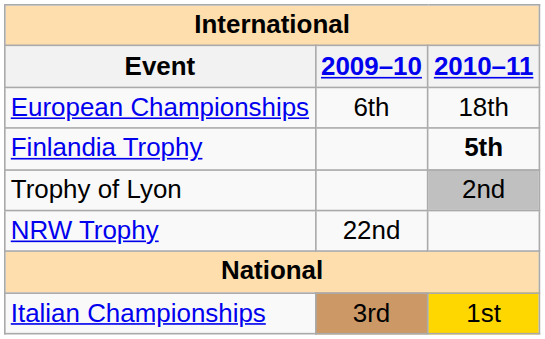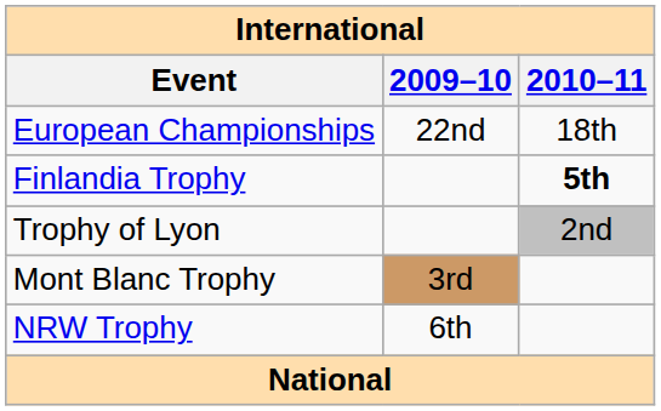European Championships | 2009–10: 6th -> 22nd
+ row: Mont Blanc Trophy | 3rd
NRW Trophy | 2009–10: 22nd -> 6th
- row: Italian Championships | 3rd | 1st
